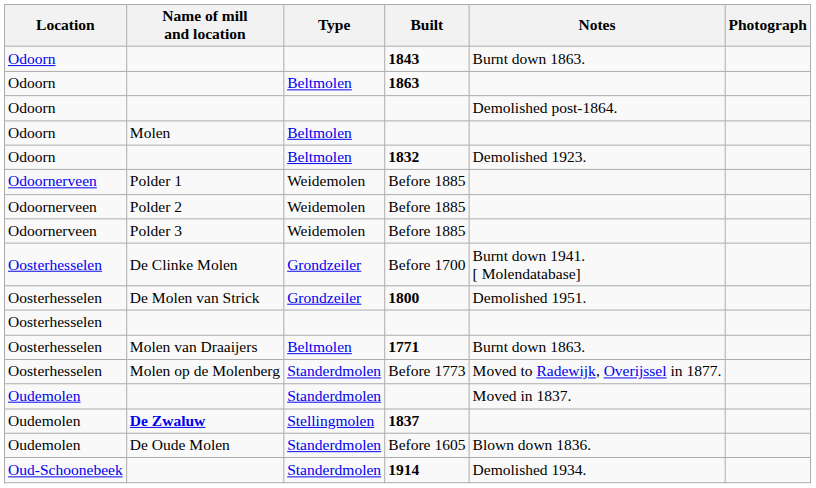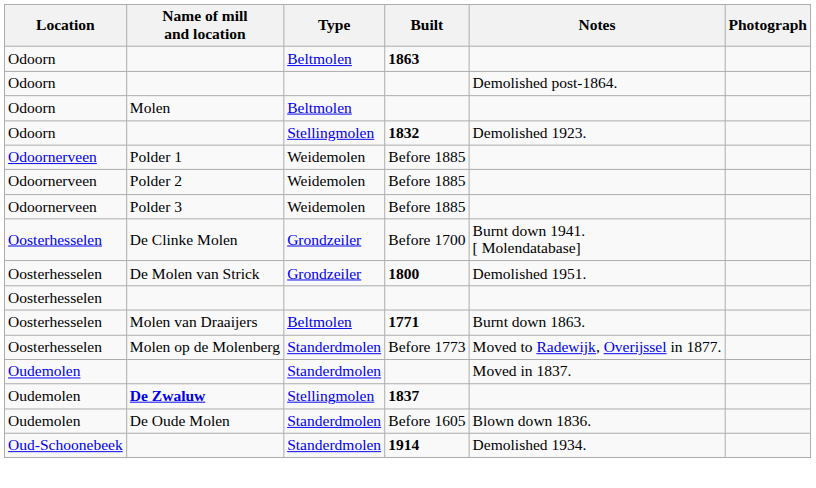- row: Odoorn | 1843 | Burnt down 1863.
1832 | Type: Beltmolen -> Stellingmolen
